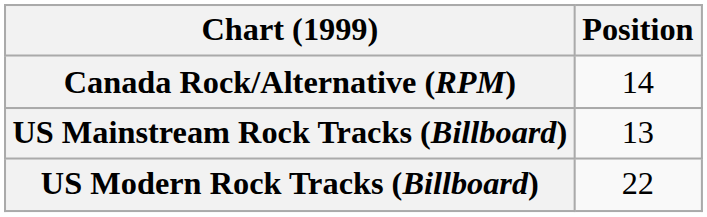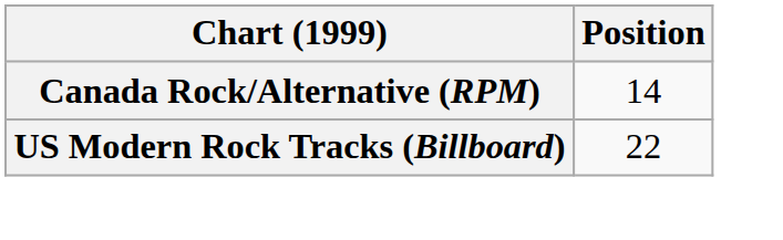- row: US Mainstream Rock Tracks (Billboard) | 13
